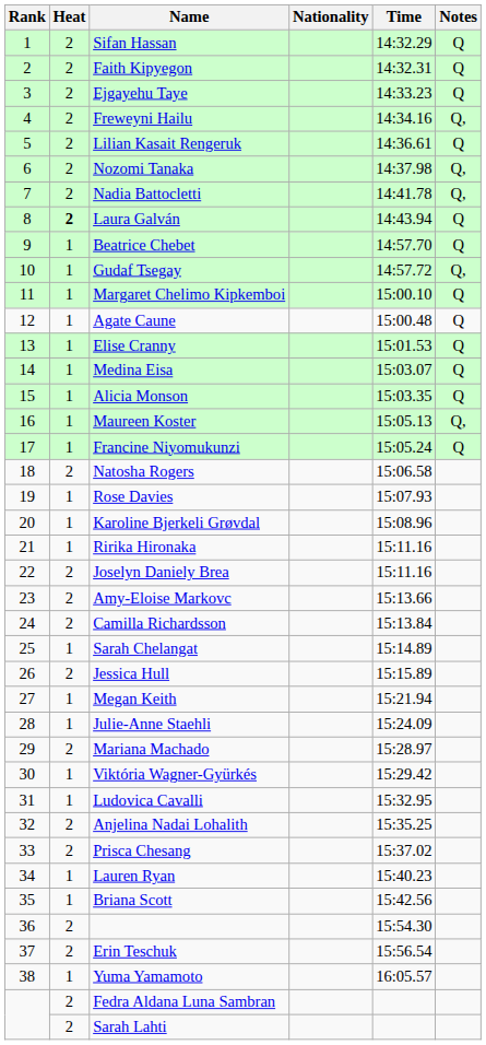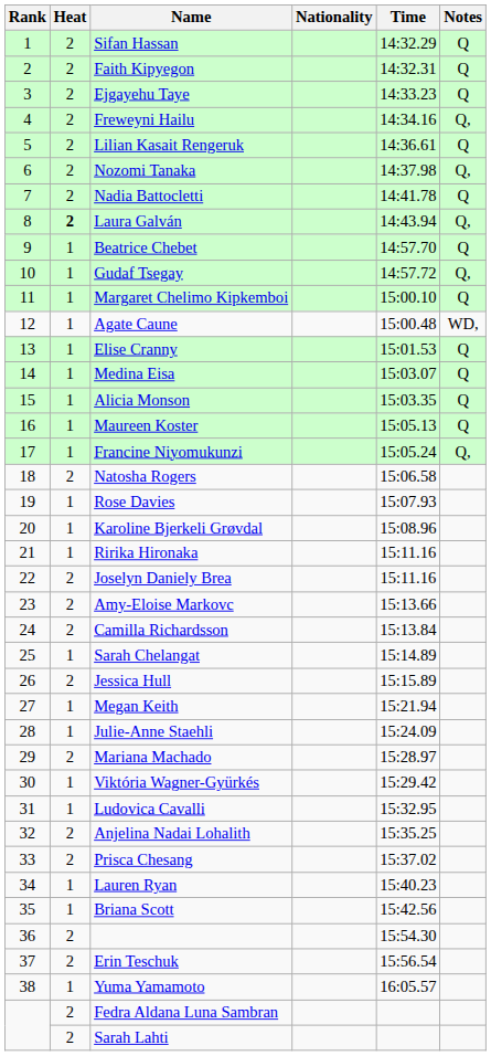Nadia Battocletti | Notes: Q, -> Q
Laura Galván | Notes: Q -> Q,
Agate Caune | Notes: Q -> WD,
Maureen Koster | Notes: Q, -> Q
Francine Niyomukunzi | Notes: Q -> Q,
